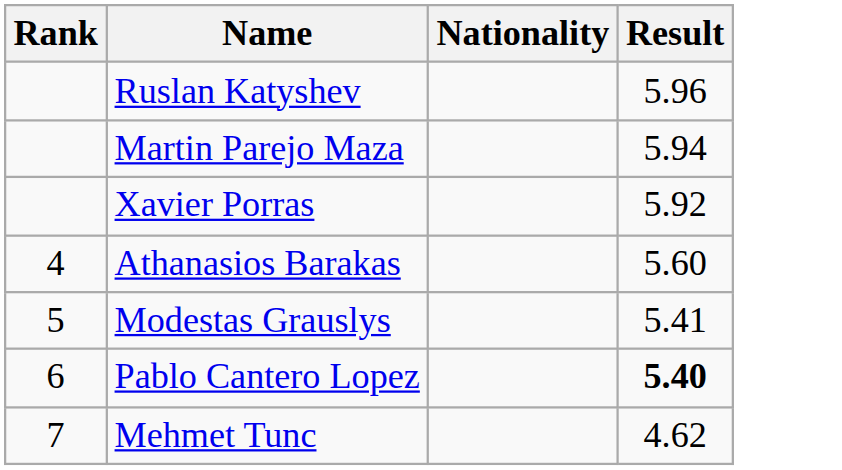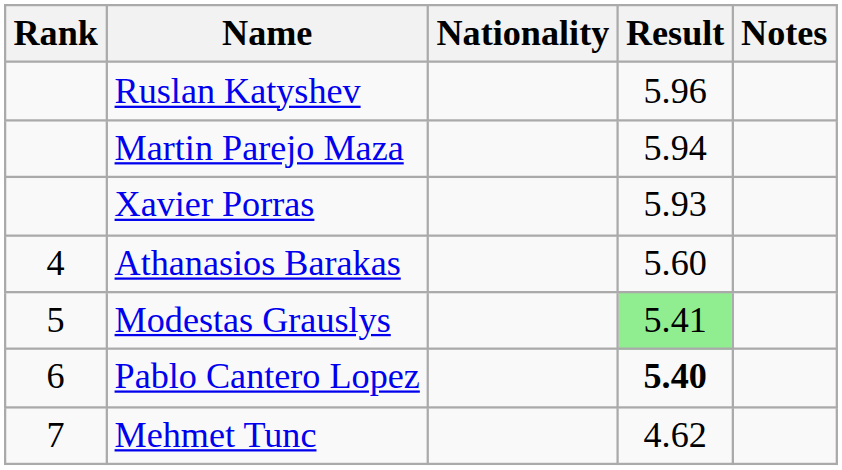+ column: Notes
Xavier Porras | Result: 5.92 -> 5.93
Modestas Grauslys | Result: no background -> lightgreen background
